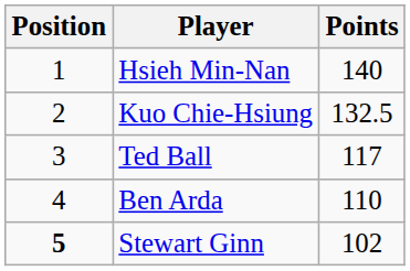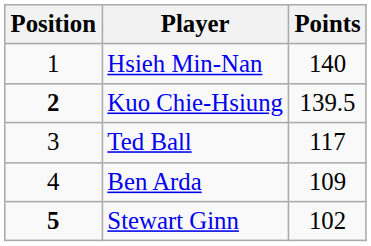Kuo Chie-Hsiung | Position: normal -> bold
Kuo Chie-Hsiung | Points: 132.5 -> 139.5
Ben Arda | Points: 110 -> 109
